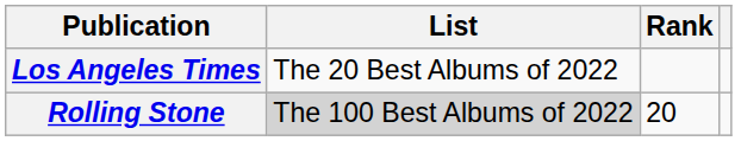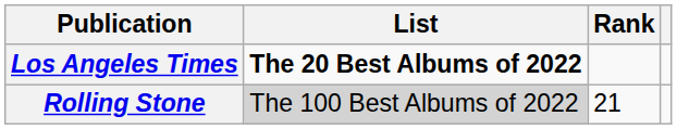Los Angeles Times | List: normal -> bold
Rolling Stone | Rank: 20 -> 21
